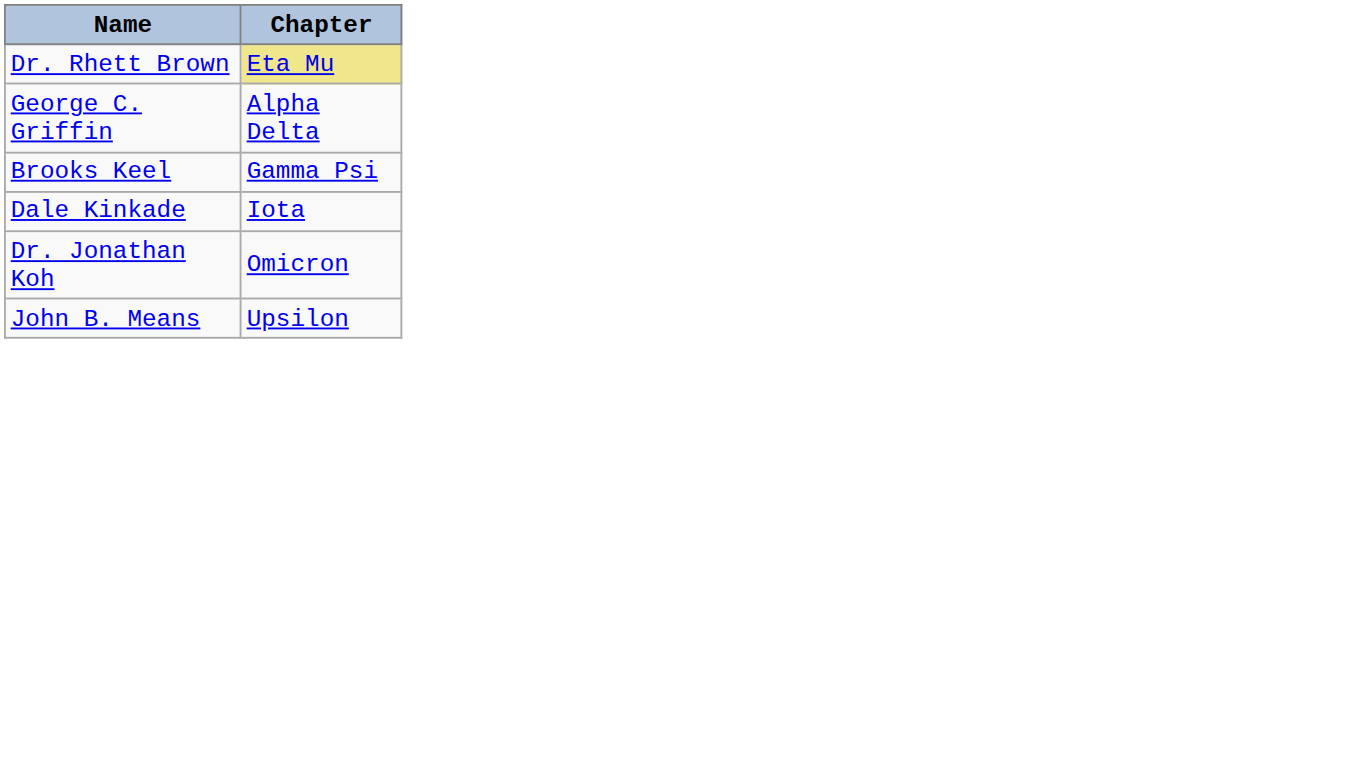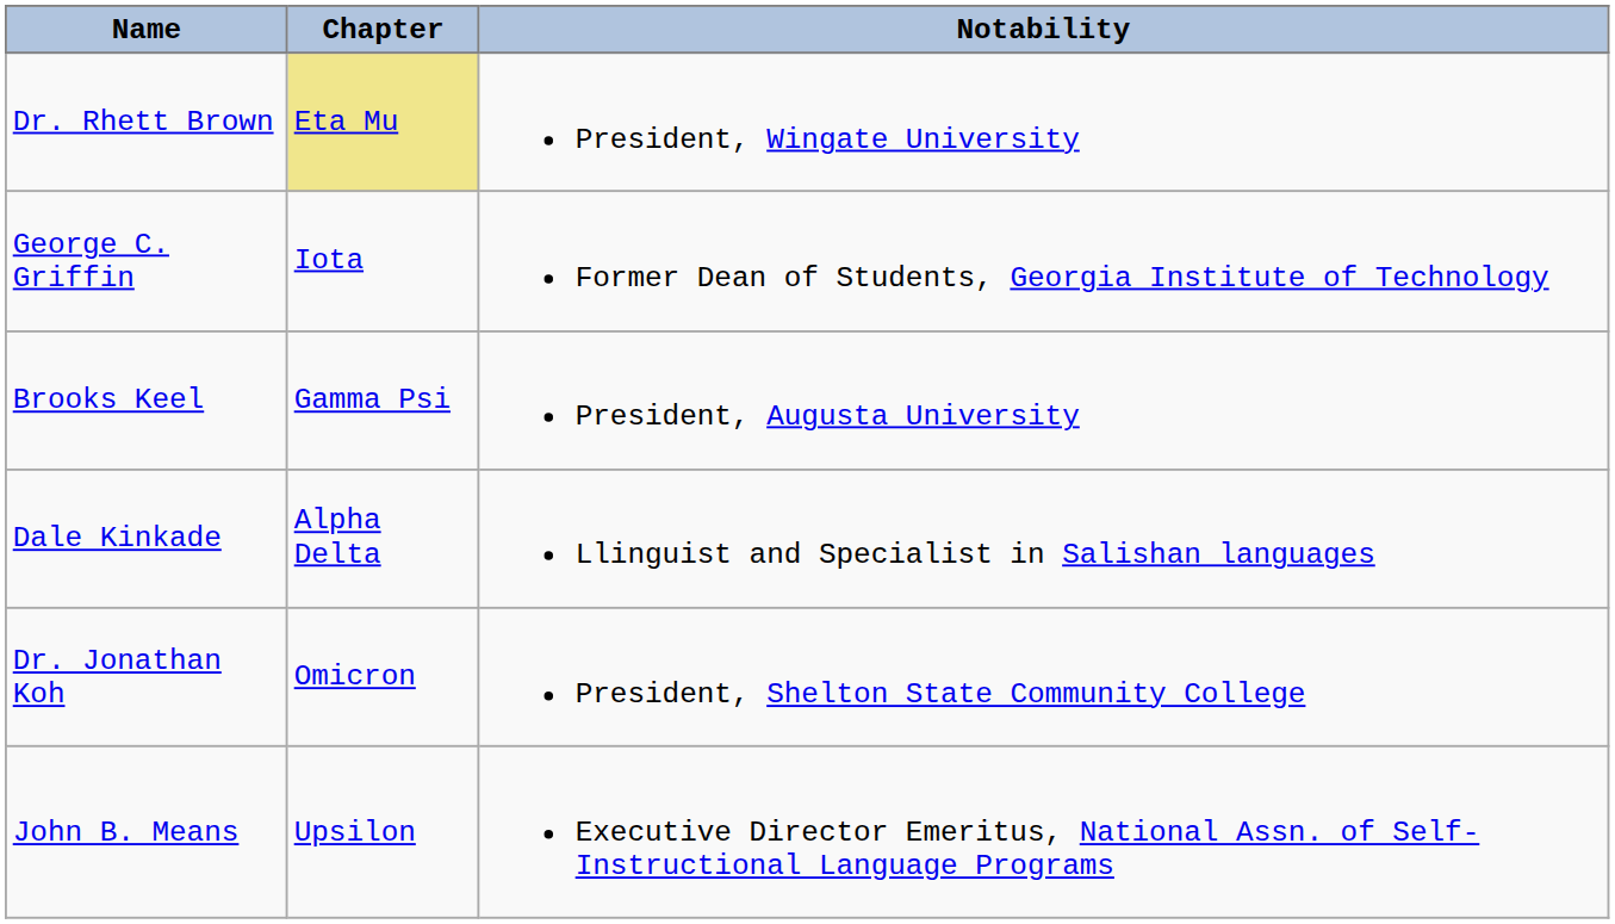+ column: Notability | President, Wingate University | Former Dean of Students, Georgia Institute of Technology | President, Augusta University | Llinguist and Specialist in Salishan languages | President, Shelton State Community College | Executive Director Emeritus, National Assn. of Self-Instructional Language Programs
George C. Griffin | Chapter: Alpha Delta -> Iota
Dale Kinkade | Chapter: Iota -> Alpha Delta
